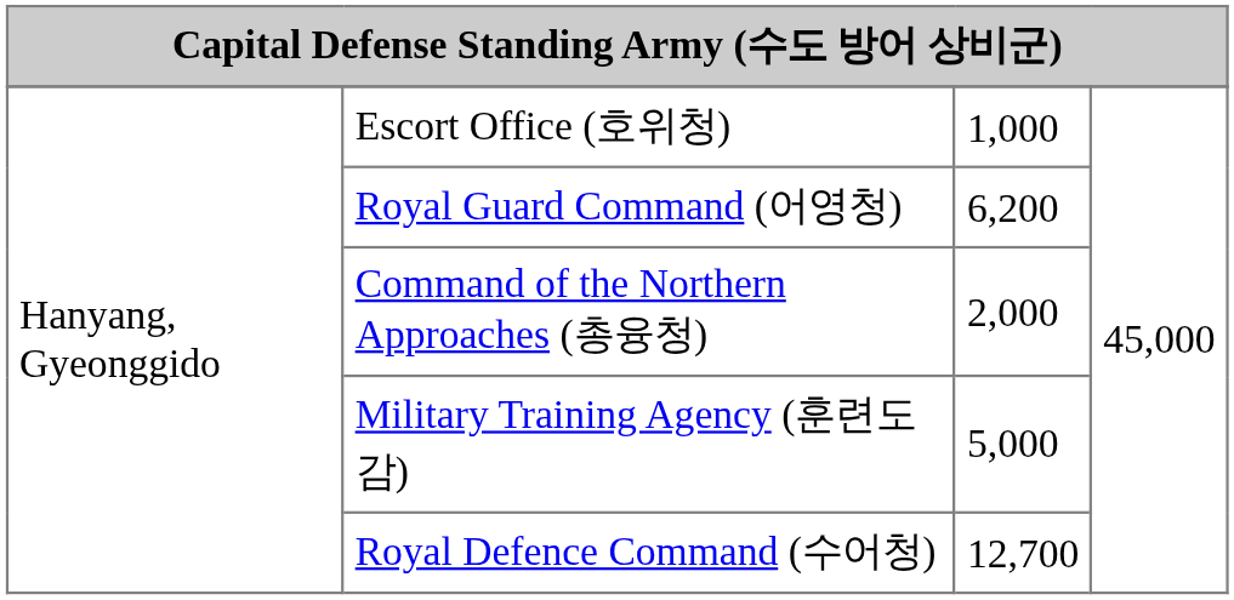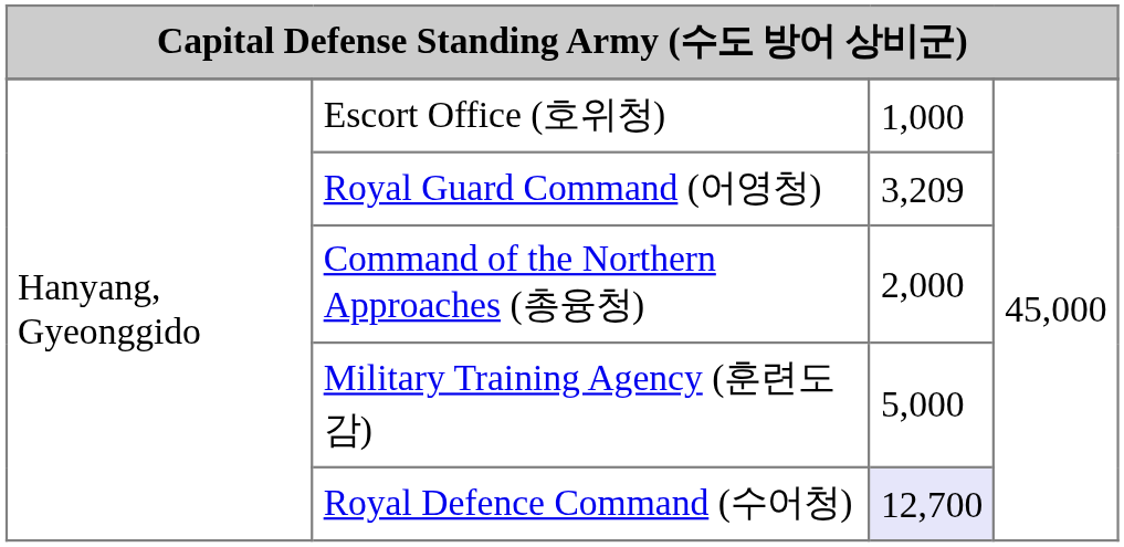Royal Guard Command (어영청) | column 3: 6,200 -> 3,209
Royal Defence Command (수어청) | column 3: no background -> lavender background
